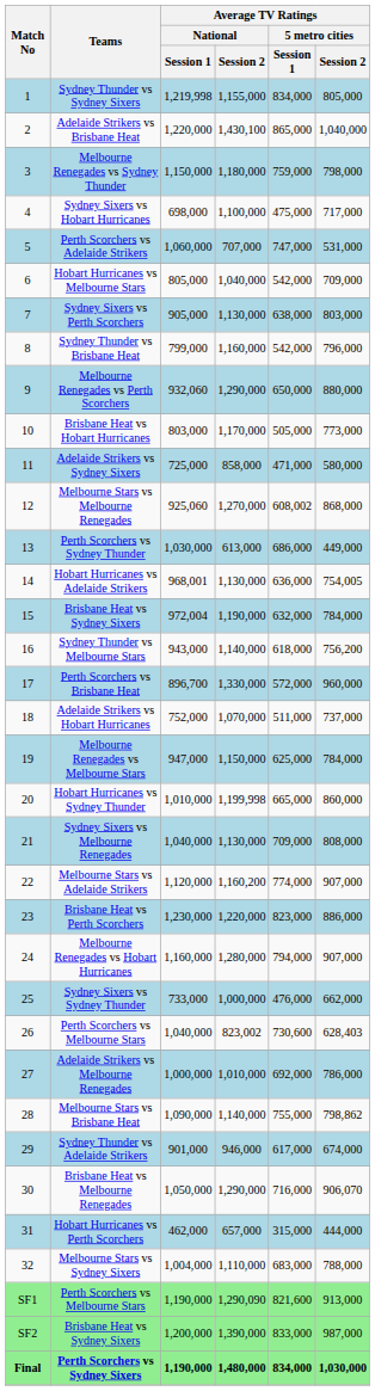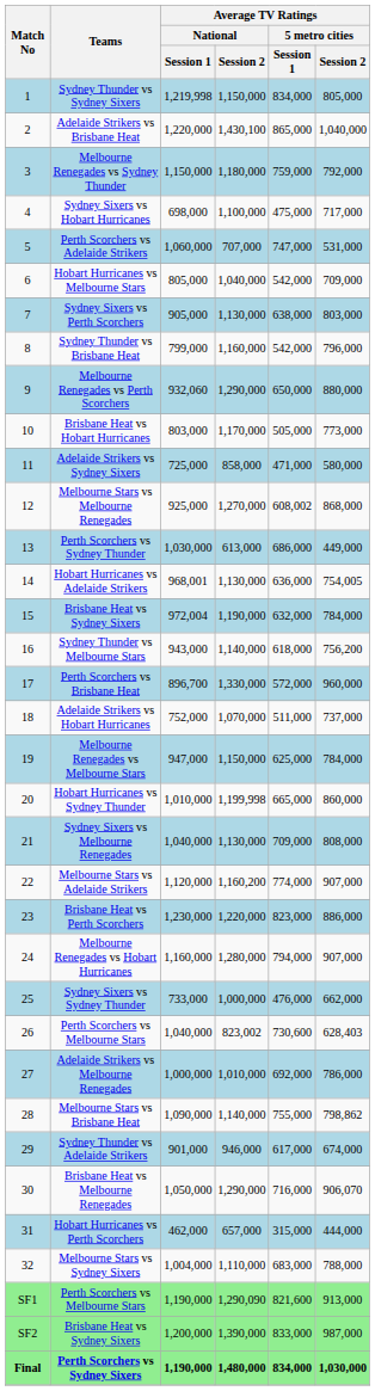Sydney Thunder vs Sydney Sixers | Average TV Ratings / National / Session 2: 1,155,000 -> 1,150,000
Melbourne Renegades vs Sydney Thunder | Average TV Ratings / 5 metro cities / Session 2: 798,000 -> 792,000
Melbourne Stars vs Melbourne Renegades | Average TV Ratings / National / Session 1: 925,060 -> 925,000
